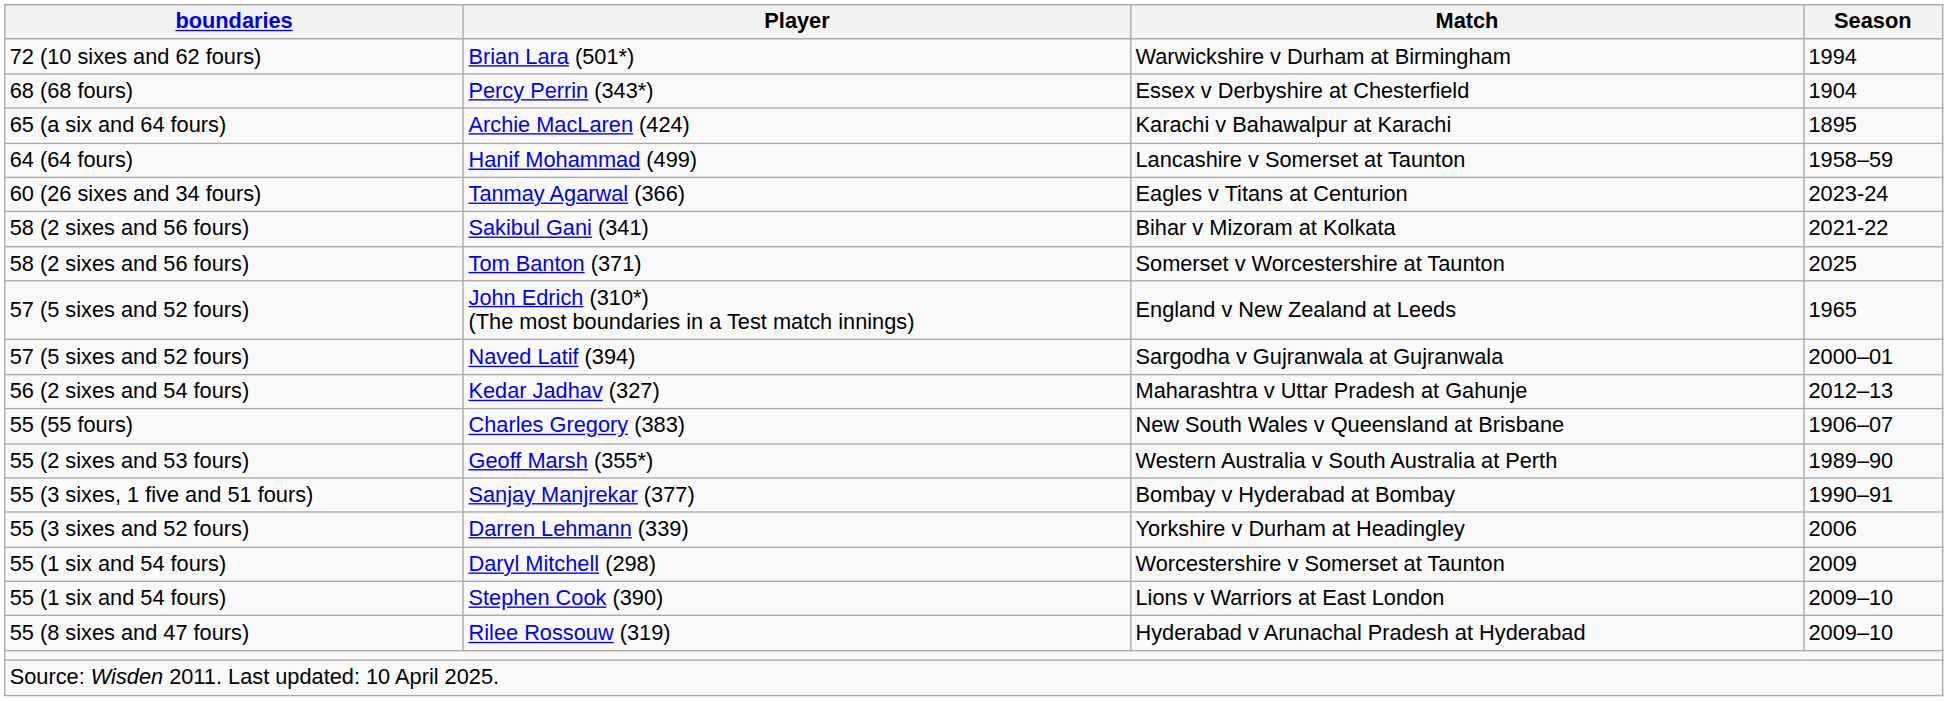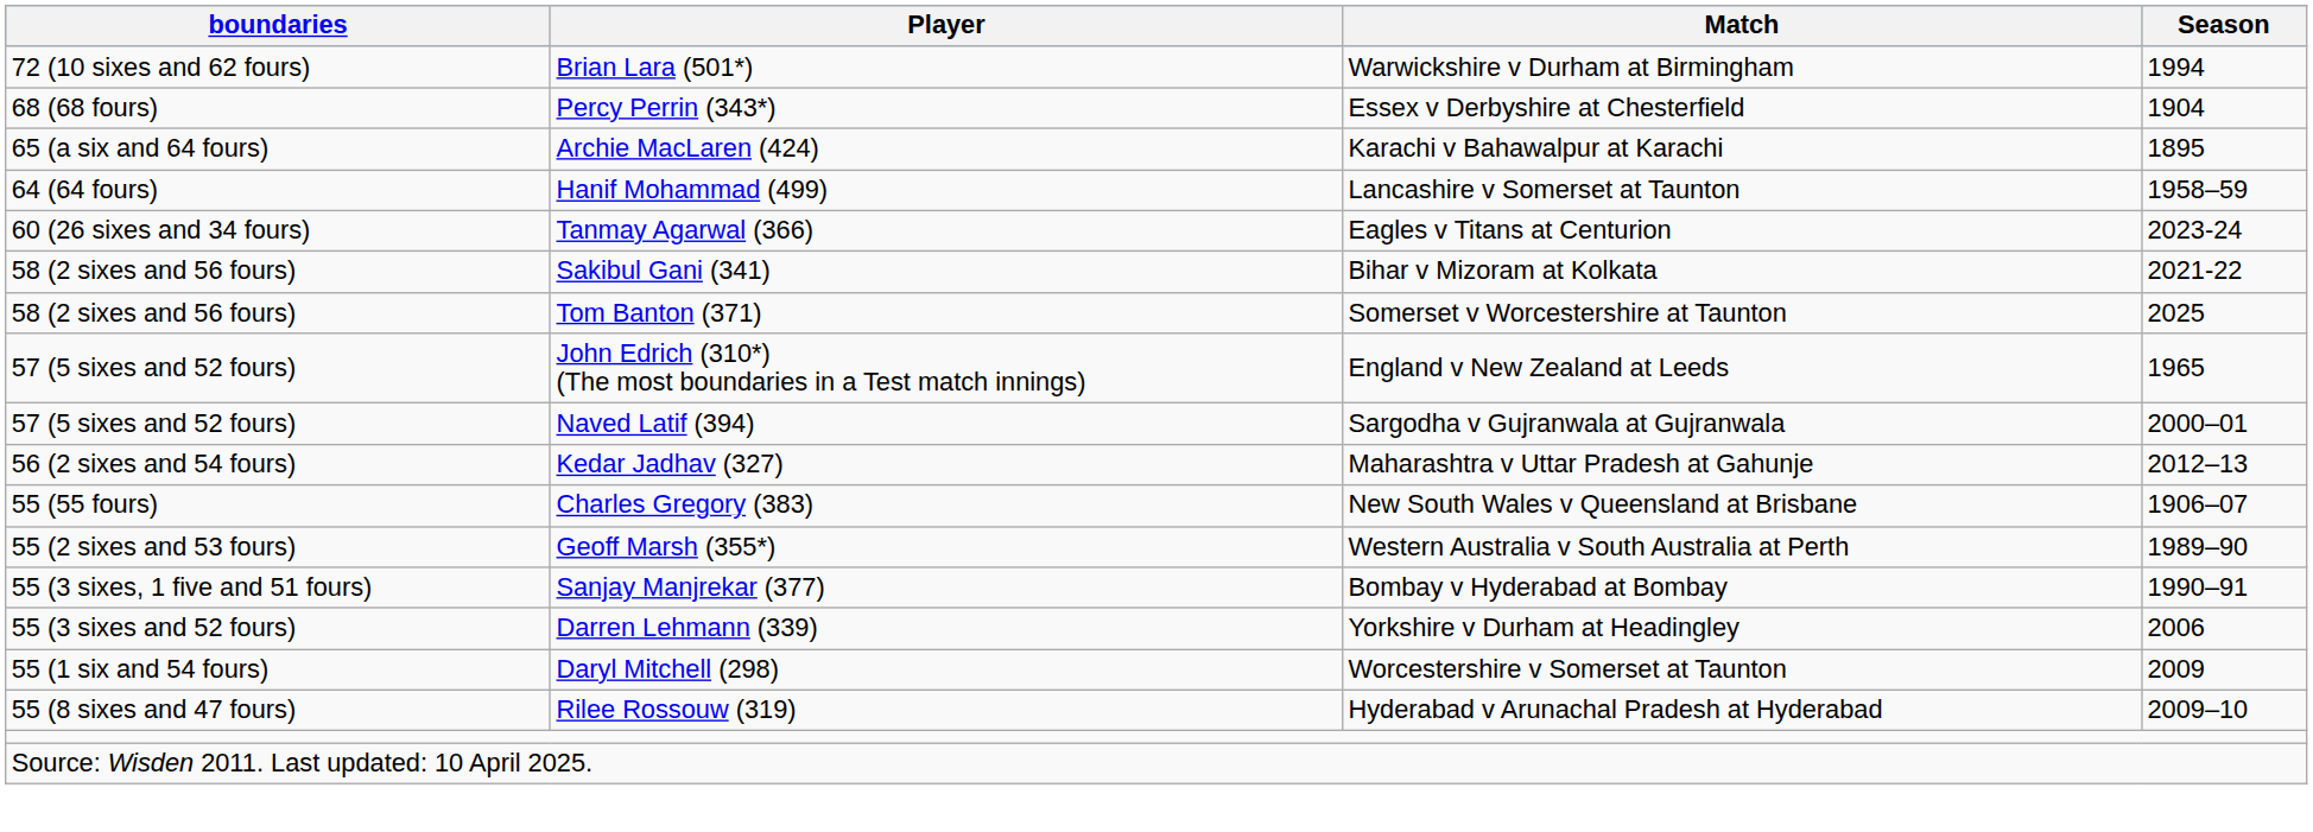- row: 55 (1 six and 54 fours) | Stephen Cook (390) | Lions v Warriors at East London | 2009–10
